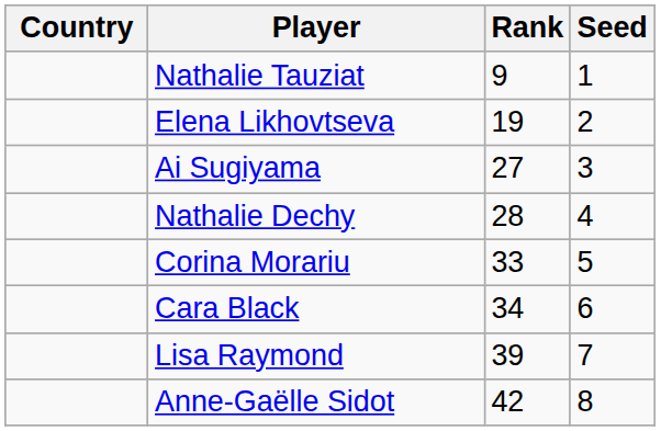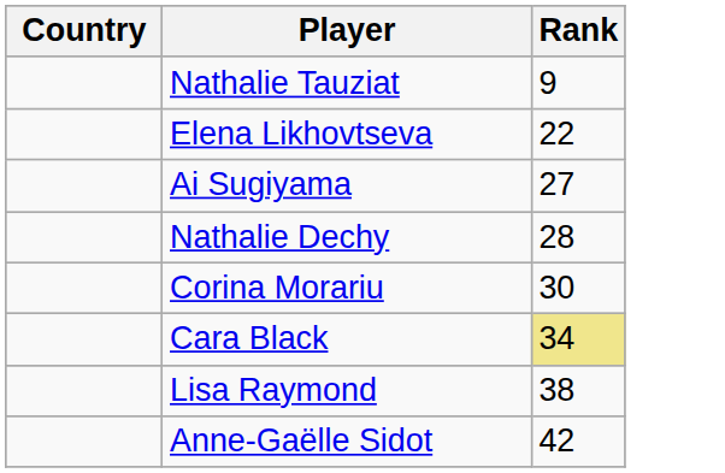- column: Seed | 1 | 2 | 3 | 4 | 5 | 6 | 7 | 8
Elena Likhovtseva | Rank: 19 -> 22
Corina Morariu | Rank: 33 -> 30
Cara Black | Rank: no background -> khaki background
Lisa Raymond | Rank: 39 -> 38
